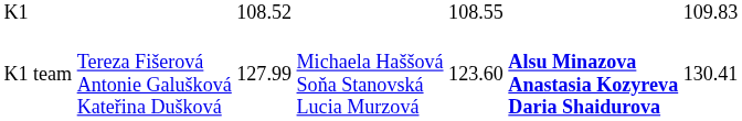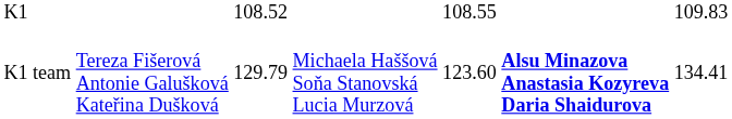K1 team | column 3: 127.99 -> 129.79
K1 team | column 7: 130.41 -> 134.41
